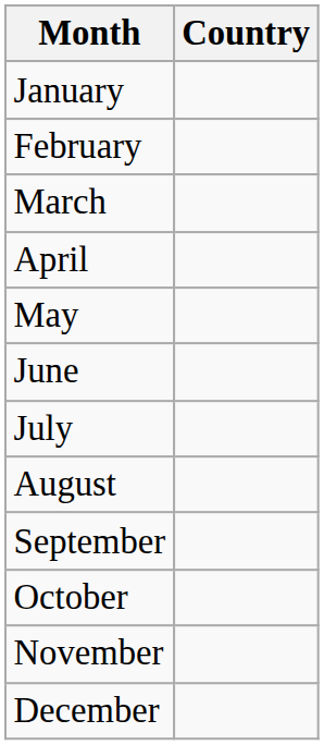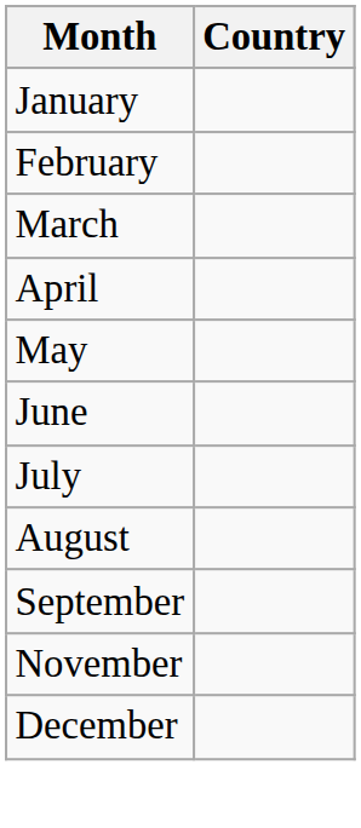- row: October
